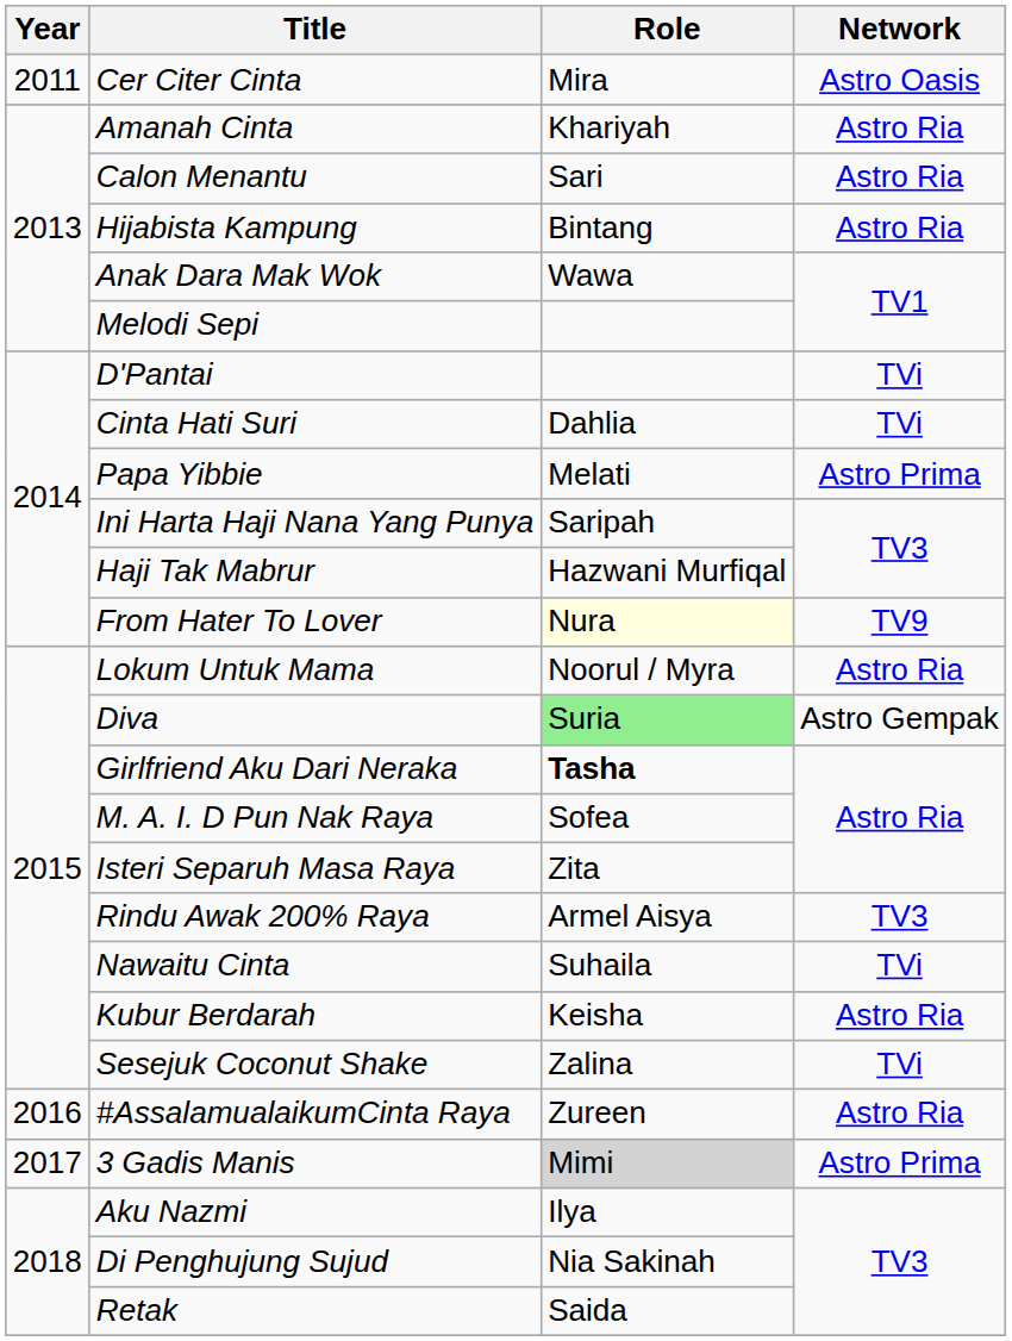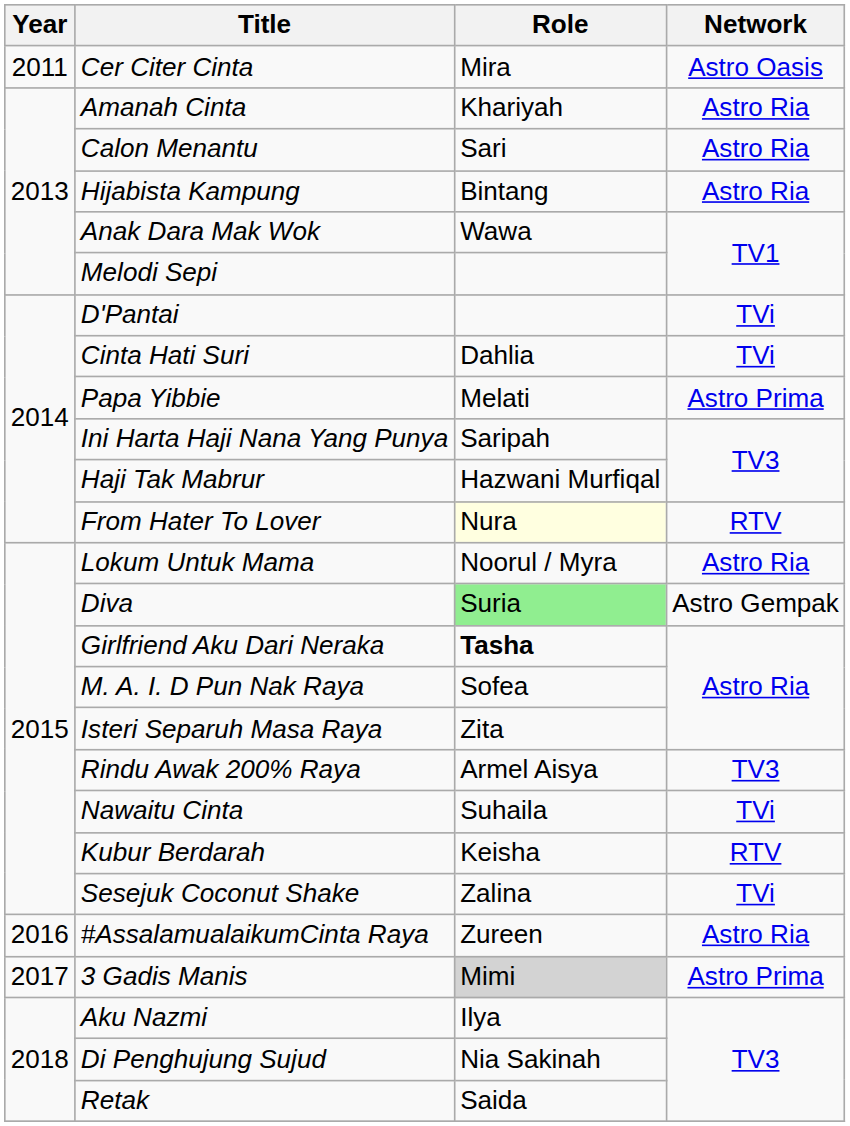From Hater To Lover | Network: TV9 -> RTV
Kubur Berdarah | Network: Astro Ria -> RTV
